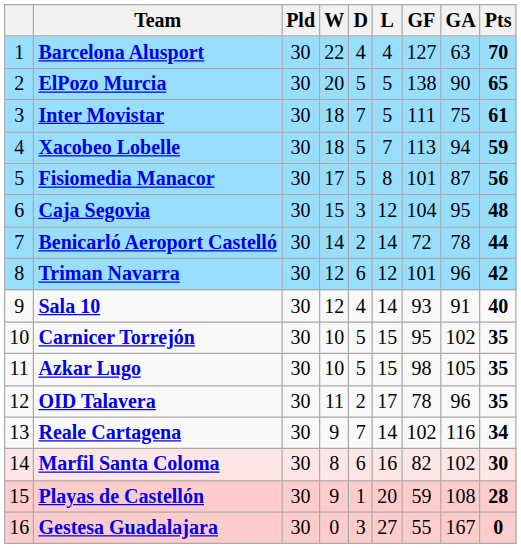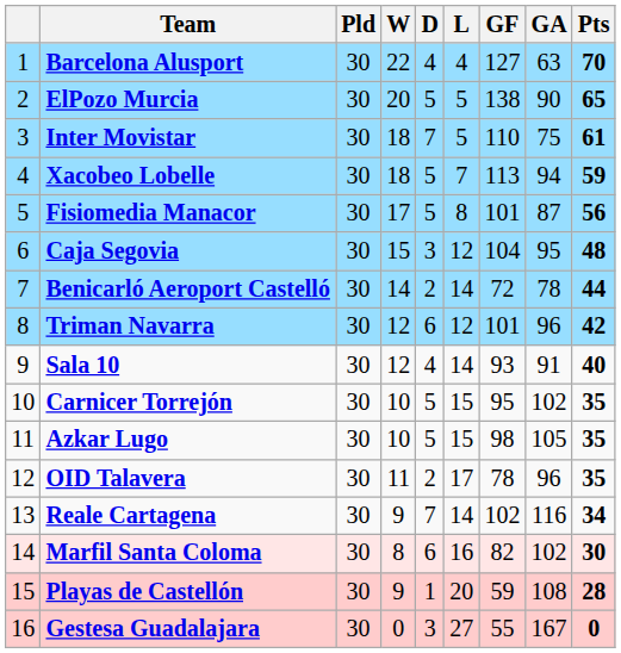Inter Movistar | GF: 111 -> 110
